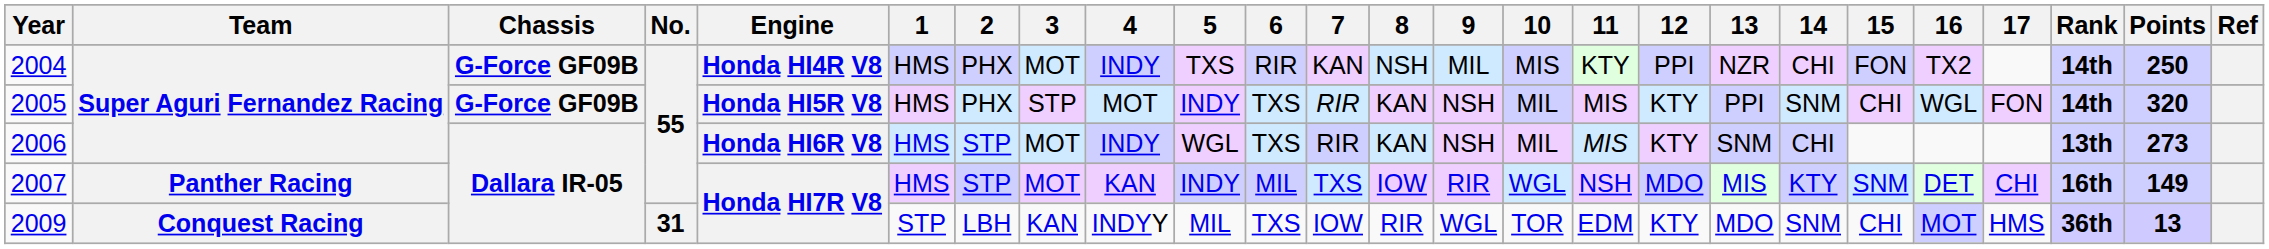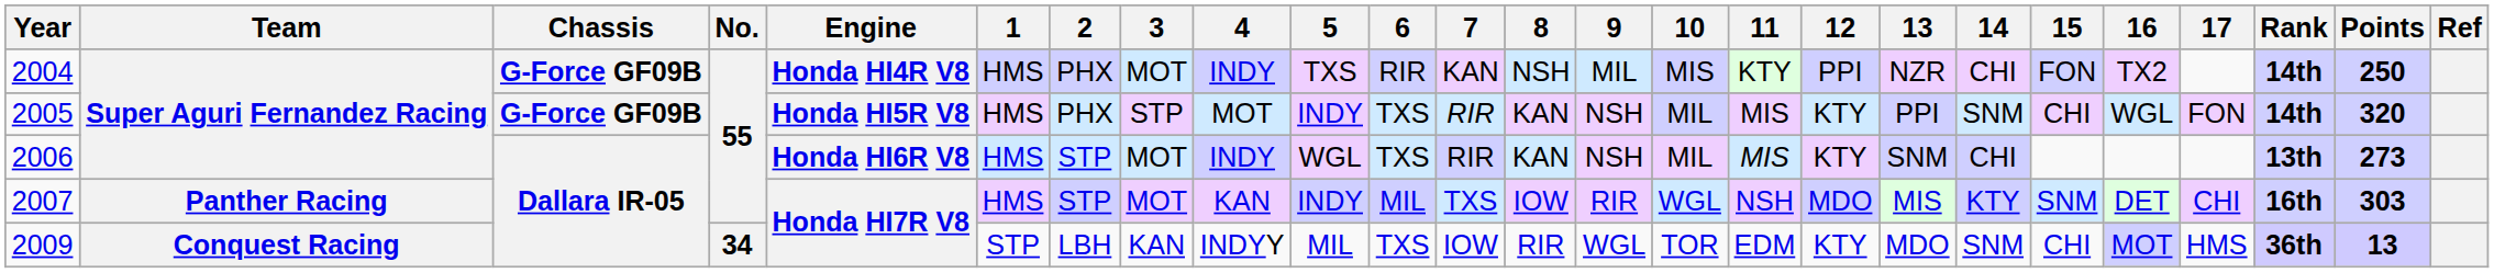2007 | Points: 149 -> 303
2009 | No.: 31 -> 34
